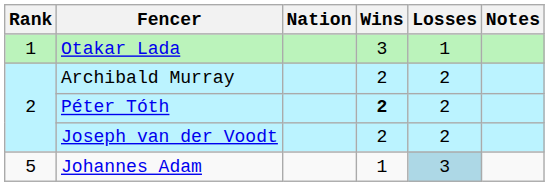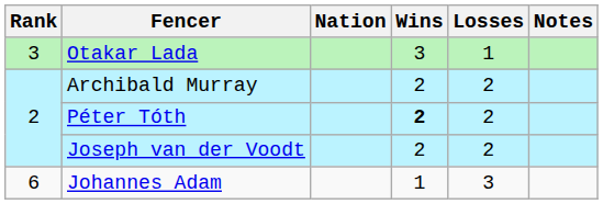Otakar Lada | Rank: 1 -> 3
Johannes Adam | Rank: 5 -> 6
Johannes Adam | Losses: lightblue background -> no background
